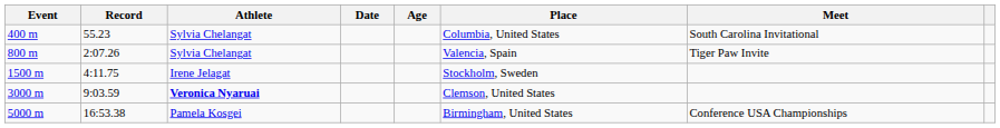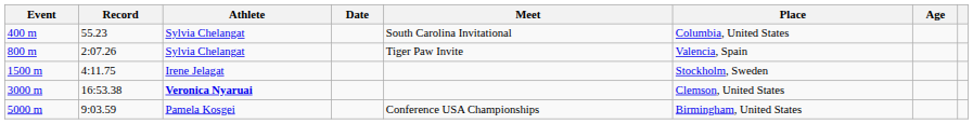columns swapped: Meet <-> Age
3000 m | Record: 9:03.59 -> 16:53.38
5000 m | Record: 16:53.38 -> 9:03.59
